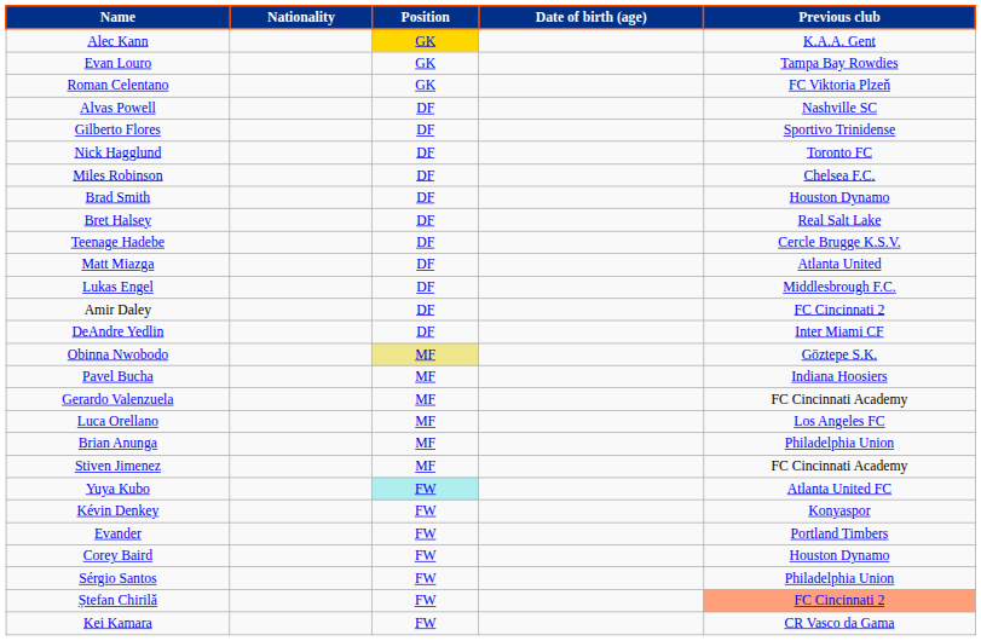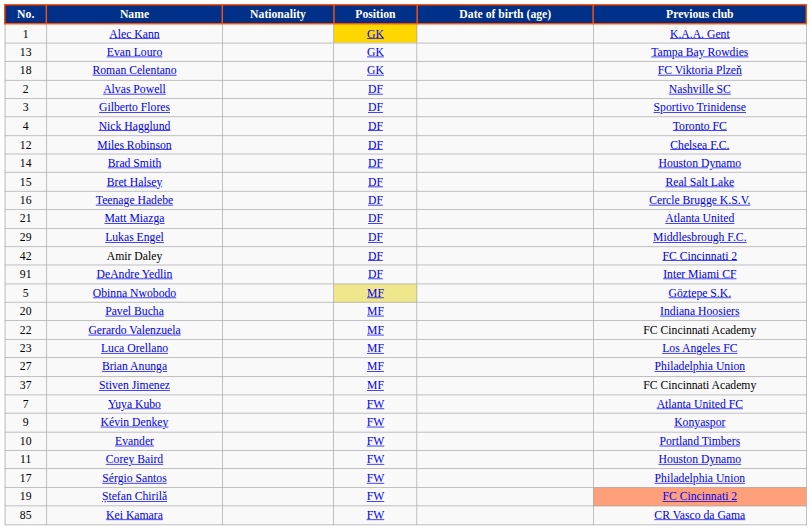+ column: No. | 1 | 13 | 18 | 2 | 3 | 4 | 12 | 14 | 15 | 16 | 21 | 29 | 42 | 91 | 5 | 20 | 22 | 23 | 27 | 37 | 7 | 9 | 10 | 11 | 17 | 19 | 85
Yuya Kubo | Position: paleturquoise background -> no background
